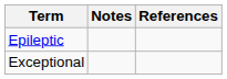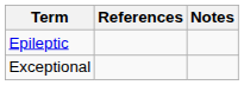columns swapped: Notes <-> References
